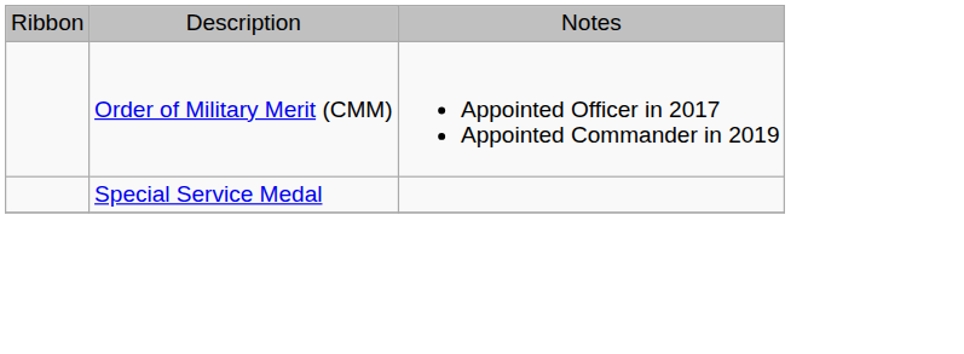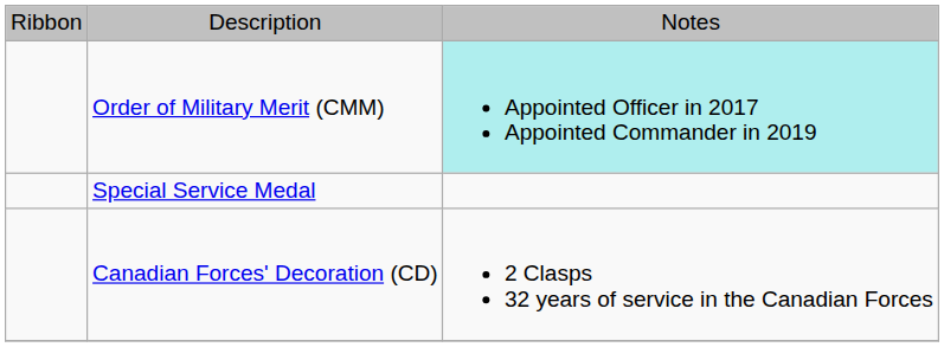Order of Military Merit (CMM) | column 3: no background -> paleturquoise background
+ row: Canadian Forces' Decoration (CD) | 2 Clasps 32 years of service in the Canadian Forces
